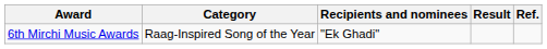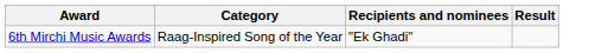- column: Ref.
